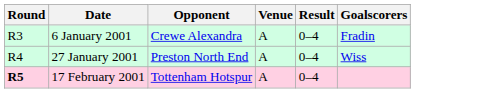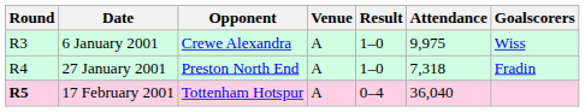+ column: Attendance | 9,975 | 7,318 | 36,040
6 January 2001 | Result: 0–4 -> 1–0
6 January 2001 | Goalscorers: Fradin -> Wiss
27 January 2001 | Result: 0–4 -> 1–0
27 January 2001 | Goalscorers: Wiss -> Fradin
